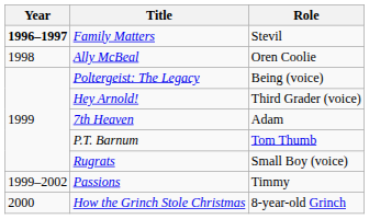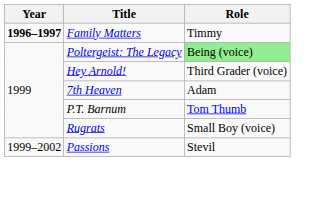Family Matters | Role: Stevil -> Timmy
- row: 1998 | Ally McBeal | Oren Coolie
Poltergeist: The Legacy | Role: no background -> lightgreen background
Passions | Role: Timmy -> Stevil
- row: 2000 | How the Grinch Stole Christmas | 8-year-old Grinch
